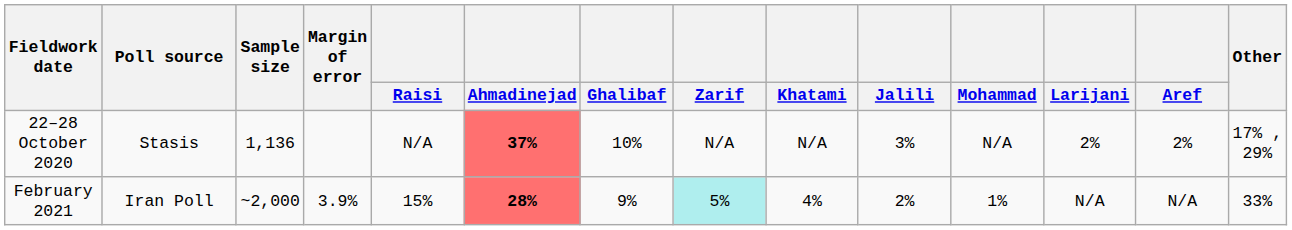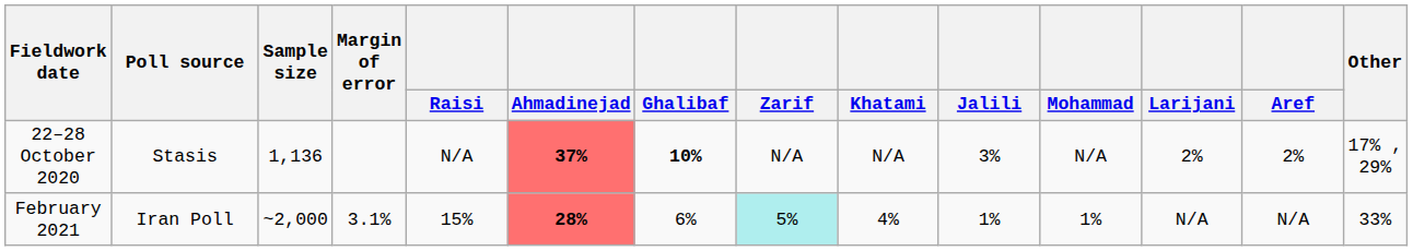22–28 October 2020 | Ghalibaf: normal -> bold
February 2021 | Margin of error: 3.9% -> 3.1%
February 2021 | Ghalibaf: 9% -> 6%
February 2021 | Jalili: 2% -> 1%
